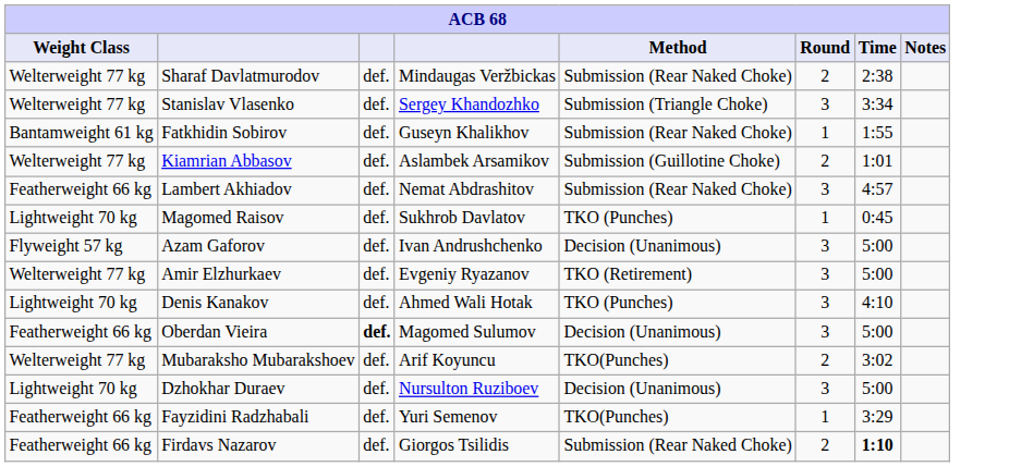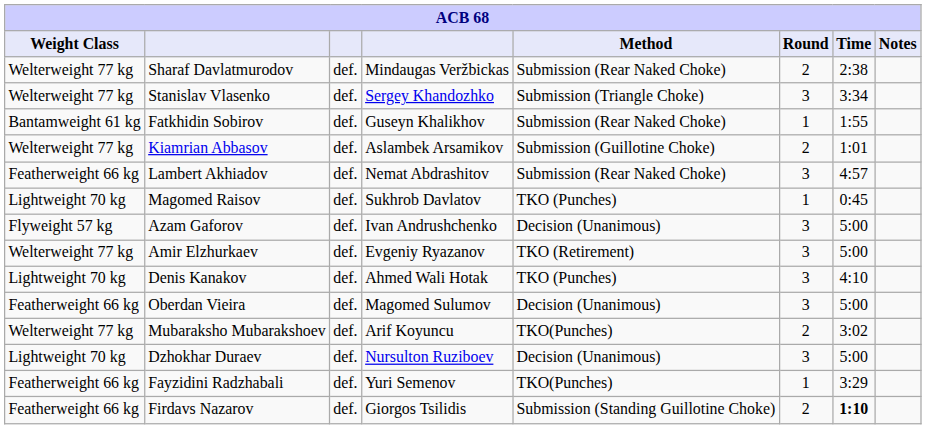Oberdan Vieira | column 3: bold -> normal
Firdavs Nazarov | Method: Submission (Rear Naked Choke) -> Submission (Standing Guillotine Choke)
